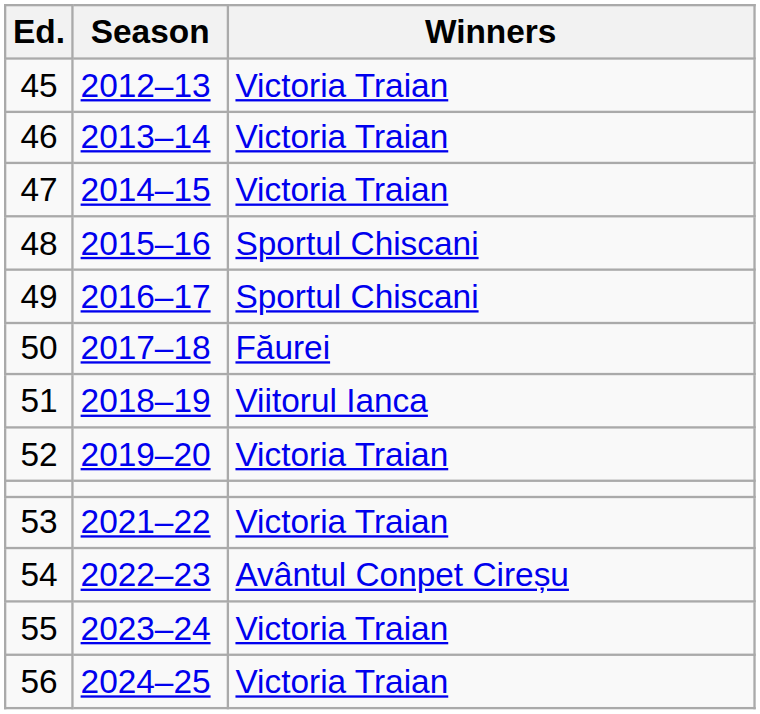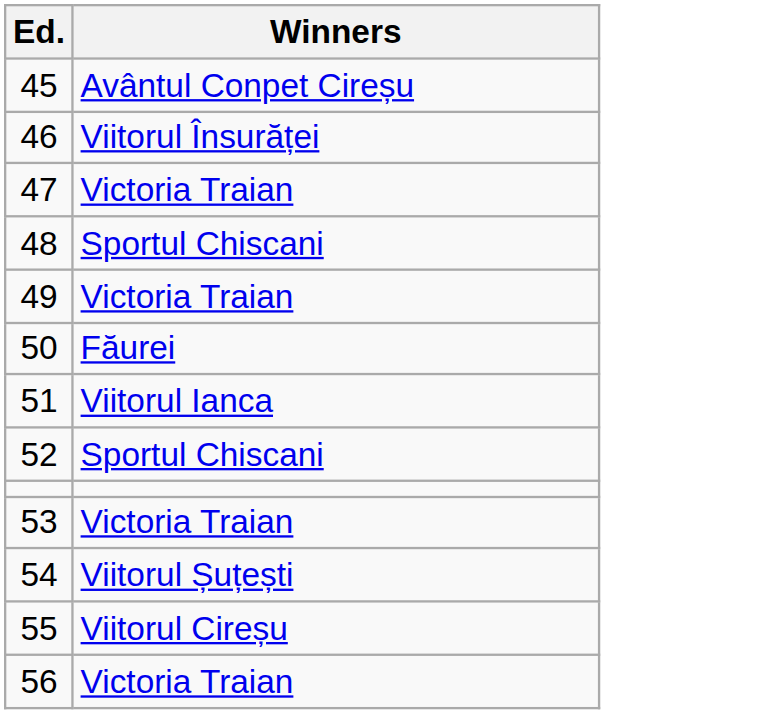- column: Season | 2012–13 | 2013–14 | 2014–15 | 2015–16 | 2016–17 | 2017–18 | 2018–19 | 2019–20 | 2021–22 | 2022–23 | 2023–24 | 2024–25
45 | Winners: Victoria Traian -> Avântul Conpet Cireșu
46 | Winners: Victoria Traian -> Viitorul Însurăței
49 | Winners: Sportul Chiscani -> Victoria Traian
52 | Winners: Victoria Traian -> Sportul Chiscani
54 | Winners: Avântul Conpet Cireșu -> Viitorul Șuțești
55 | Winners: Victoria Traian -> Viitorul Cireșu
